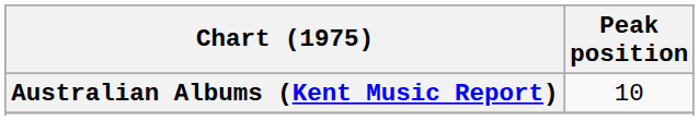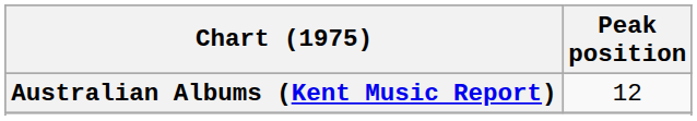Australian Albums (Kent Music Report) | Peak position: 10 -> 12
